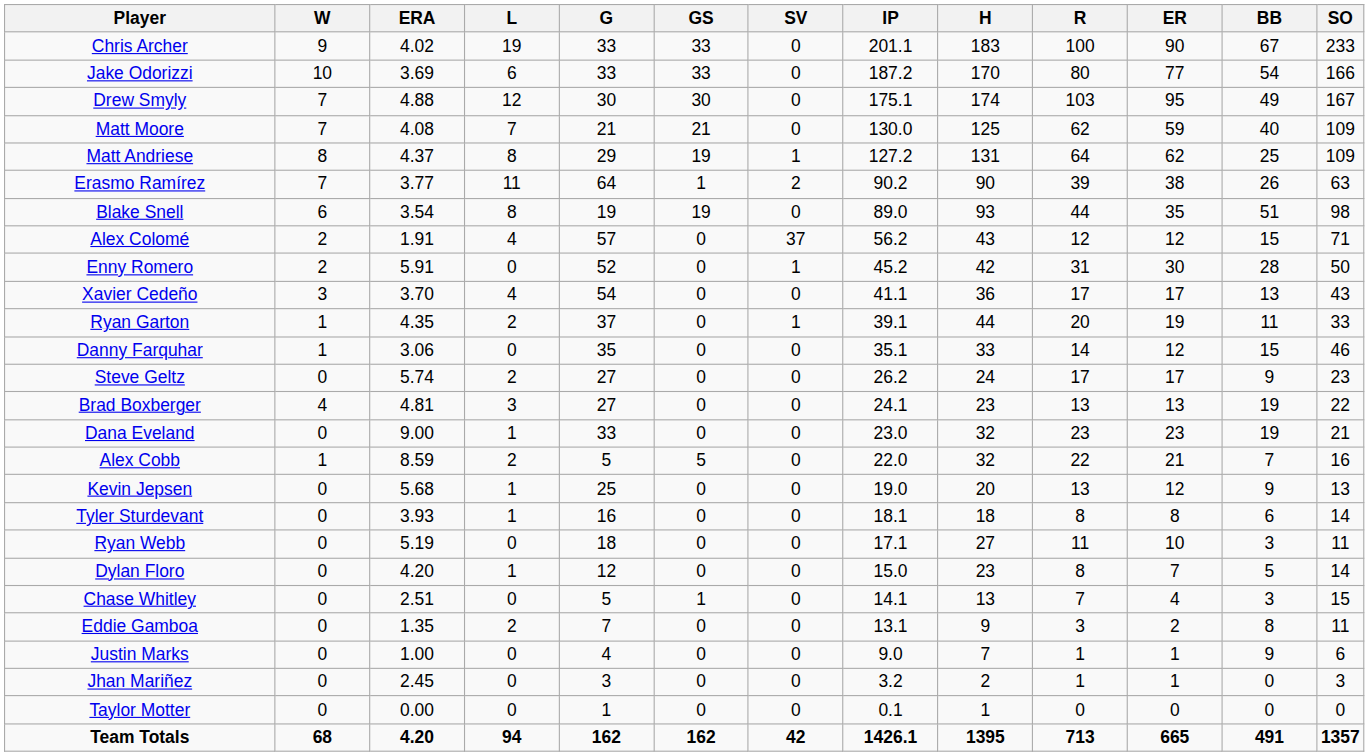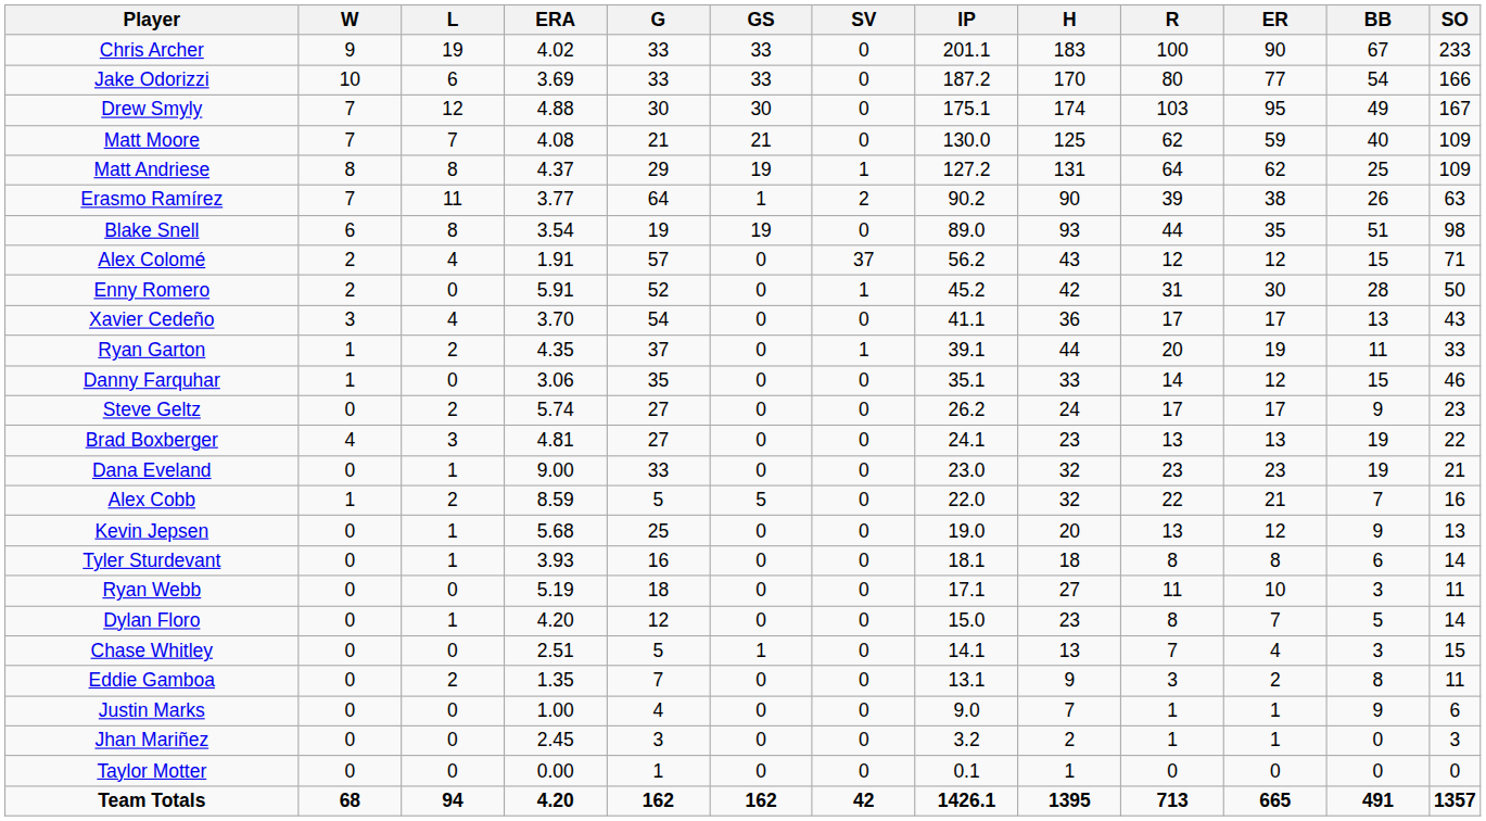columns swapped: L <-> ERA
